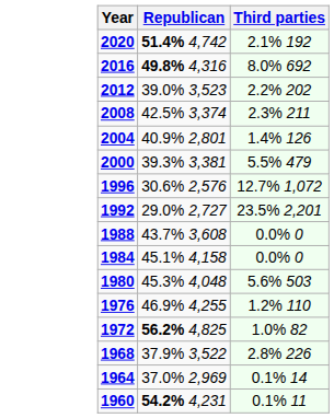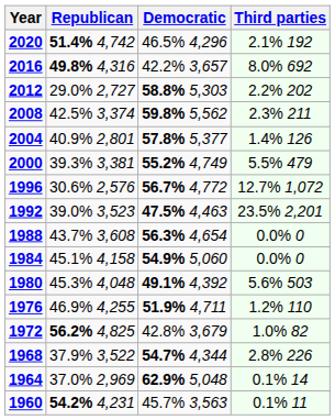+ column: Democratic | 46.5% 4,296 | 42.2% 3,657 | 58.8% 5,303 | 59.8% 5,562 | 57.8% 5,377 | 55.2% 4,749 | 56.7% 4,772 | 47.5% 4,463 | 56.3% 4,654 | 54.9% 5,060 | 49.1% 4,392 | 51.9% 4,711 | 42.8% 3,679 | 54.7% 4,344 | 62.9% 5,048 | 45.7% 3,563
2012 | Republican: 39.0% 3,523 -> 29.0% 2,727
1992 | Republican: 29.0% 2,727 -> 39.0% 3,523
